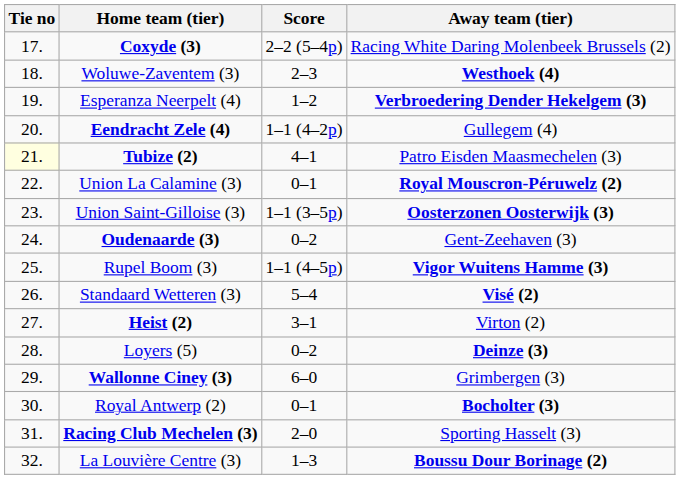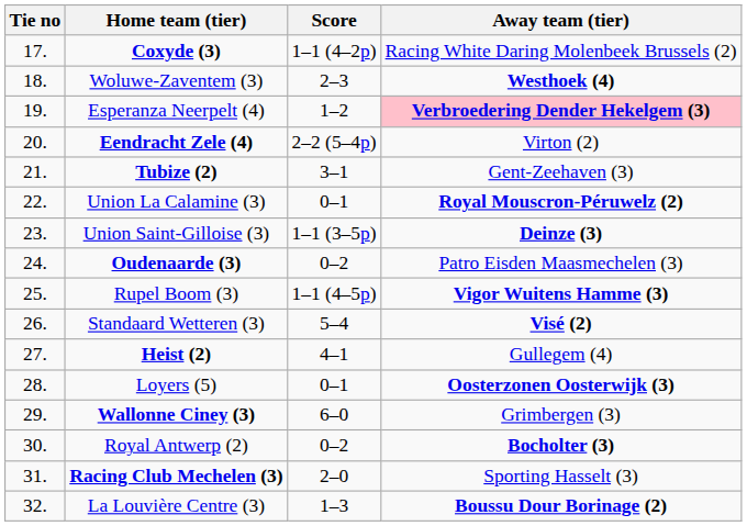Coxyde (3) | Score: 2–2 (5–4p) -> 1–1 (4–2p)
Esperanza Neerpelt (4) | Away team (tier): no background -> pink background
Eendracht Zele (4) | Score: 1–1 (4–2p) -> 2–2 (5–4p)
Eendracht Zele (4) | Away team (tier): Gullegem (4) -> Virton (2)
Tubize (2) | Tie no: lightyellow background -> no background
Tubize (2) | Score: 4–1 -> 3–1
Tubize (2) | Away team (tier): Patro Eisden Maasmechelen (3) -> Gent-Zeehaven (3)
Union Saint-Gilloise (3) | Away team (tier): Oosterzonen Oosterwijk (3) -> Deinze (3)
Oudenaarde (3) | Away team (tier): Gent-Zeehaven (3) -> Patro Eisden Maasmechelen (3)
Heist (2) | Score: 3–1 -> 4–1
Heist (2) | Away team (tier): Virton (2) -> Gullegem (4)
Loyers (5) | Score: 0–2 -> 0–1
Loyers (5) | Away team (tier): Deinze (3) -> Oosterzonen Oosterwijk (3)
Royal Antwerp (2) | Score: 0–1 -> 0–2
